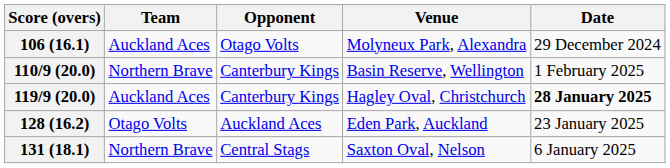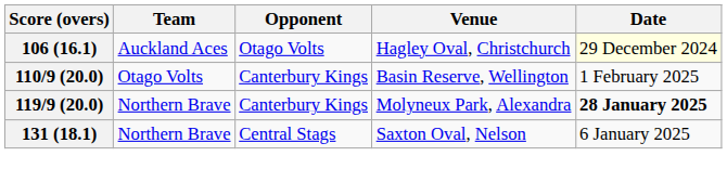106 (16.1) | Venue: Molyneux Park, Alexandra -> Hagley Oval, Christchurch
106 (16.1) | Date: no background -> lightyellow background
110/9 (20.0) | Team: Northern Brave -> Otago Volts
119/9 (20.0) | Team: Auckland Aces -> Northern Brave
119/9 (20.0) | Venue: Hagley Oval, Christchurch -> Molyneux Park, Alexandra
- row: 128 (16.2) | Otago Volts | Auckland Aces | Eden Park, Auckland | 23 January 2025
